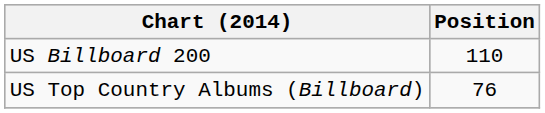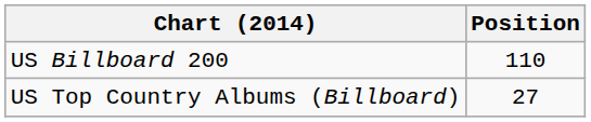US Top Country Albums (Billboard) | Position: 76 -> 27
